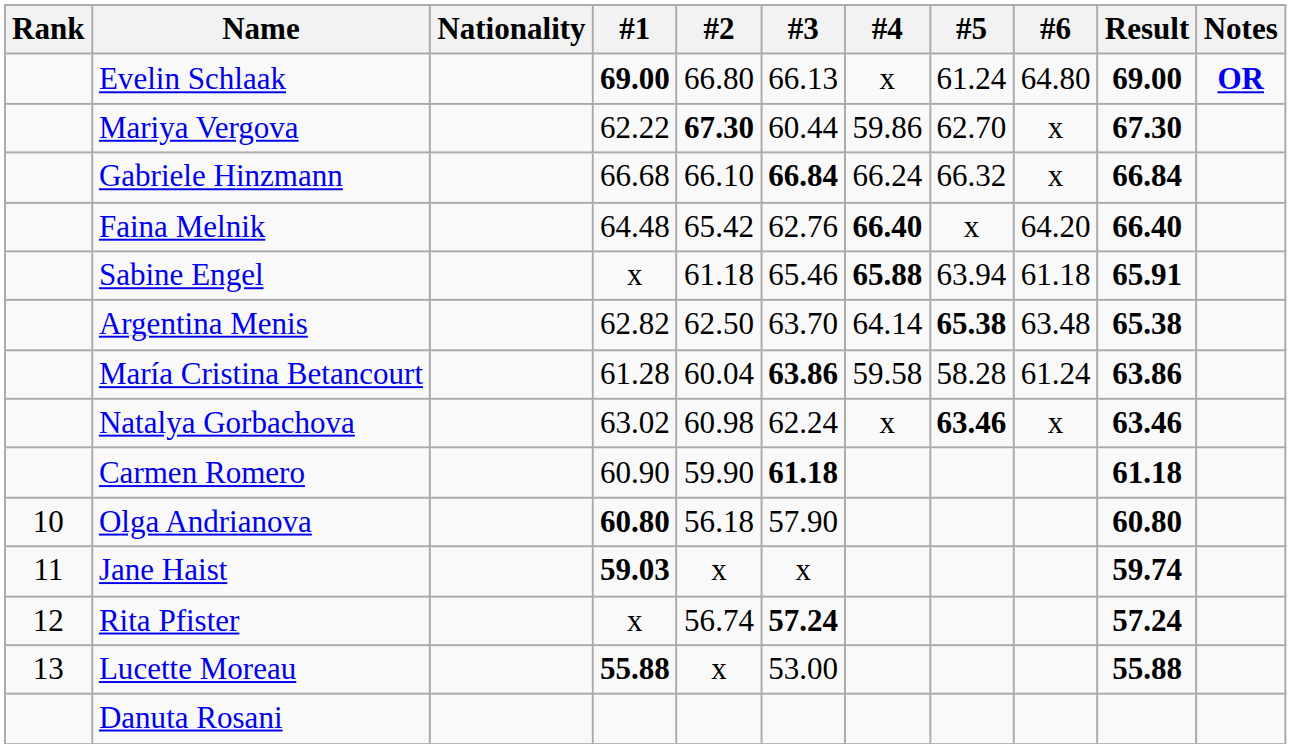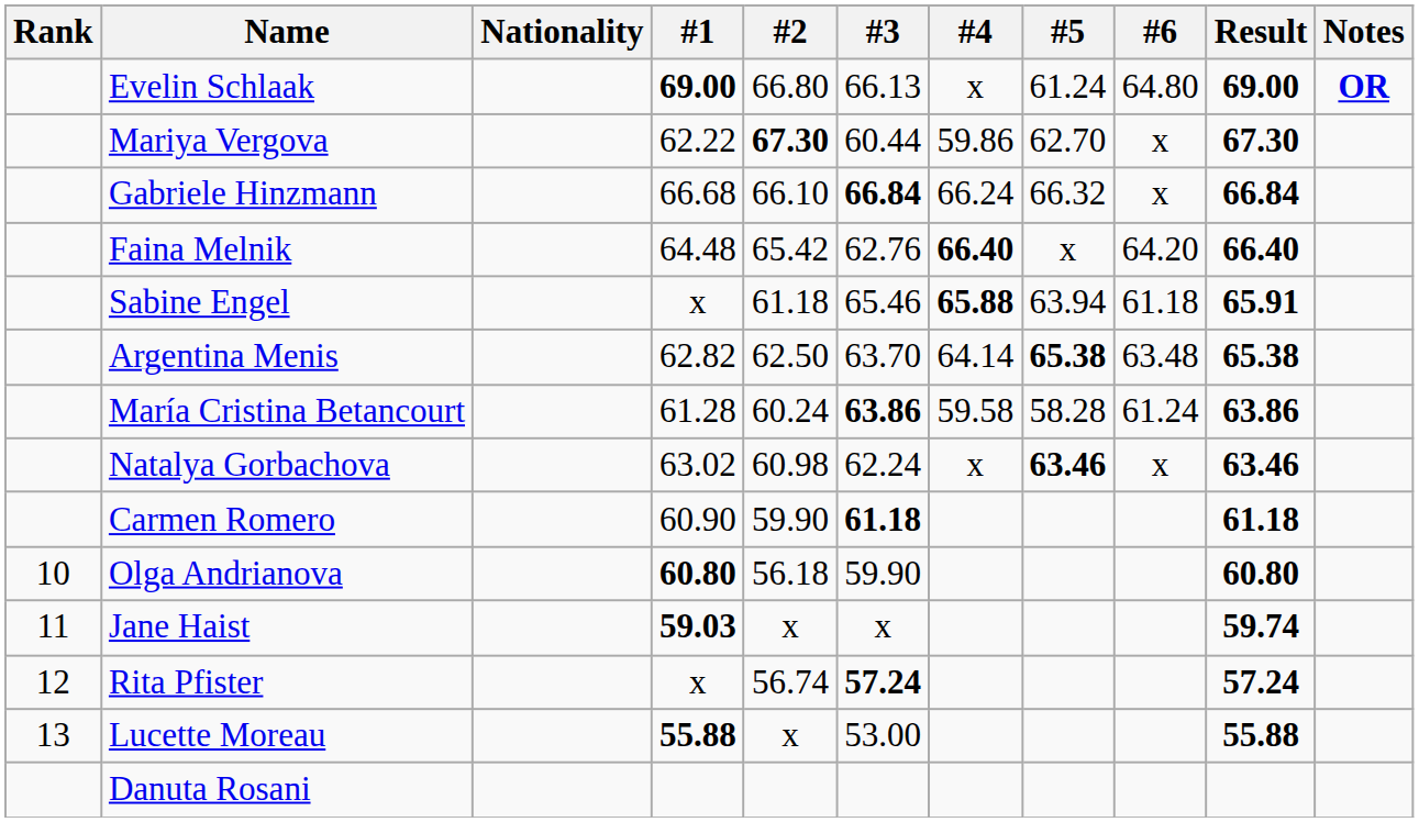María Cristina Betancourt | #2: 60.04 -> 60.24
Olga Andrianova | #3: 57.90 -> 59.90
